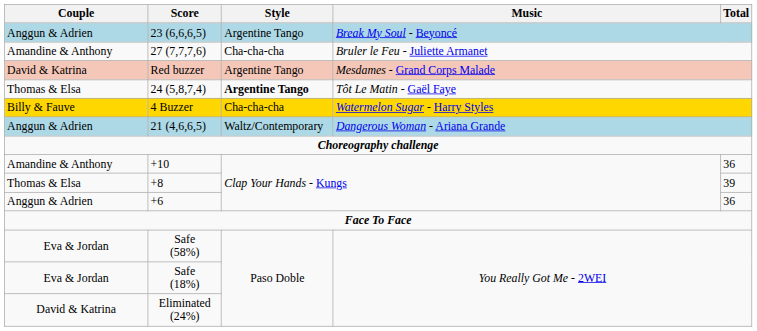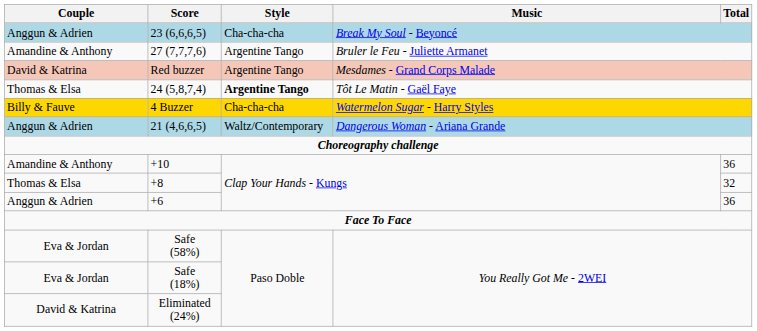23 (6,6,6,5) | Style: Argentine Tango -> Cha-cha-cha
27 (7,7,7,6) | Style: Cha-cha-cha -> Argentine Tango
+8 | Total: 39 -> 32
